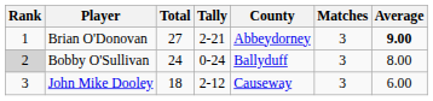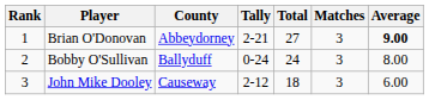columns swapped: County <-> Total
Bobby O'Sullivan | Rank: lightgrey background -> no background
